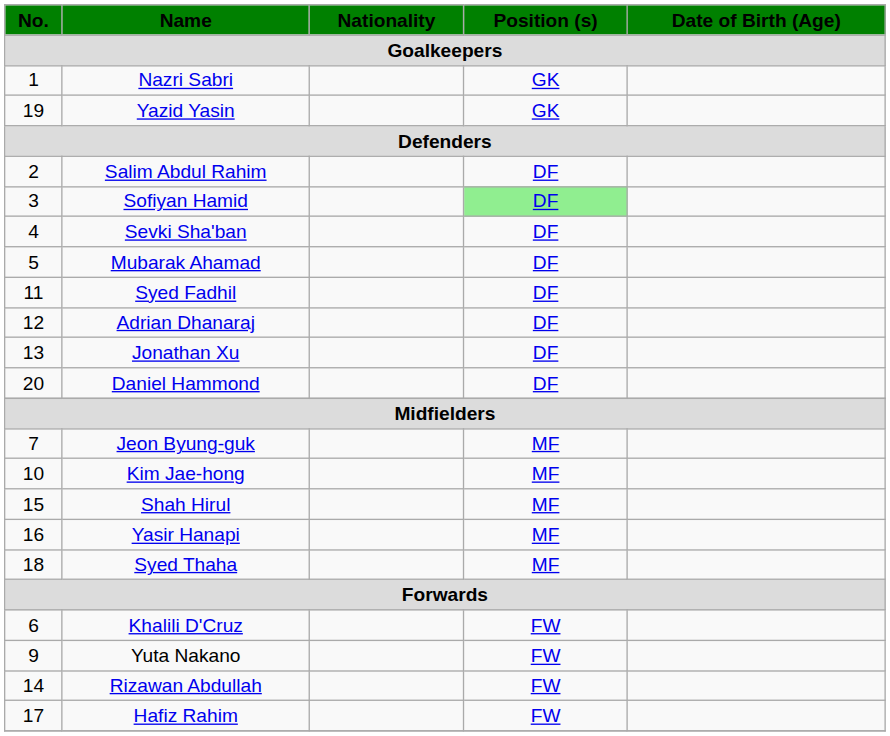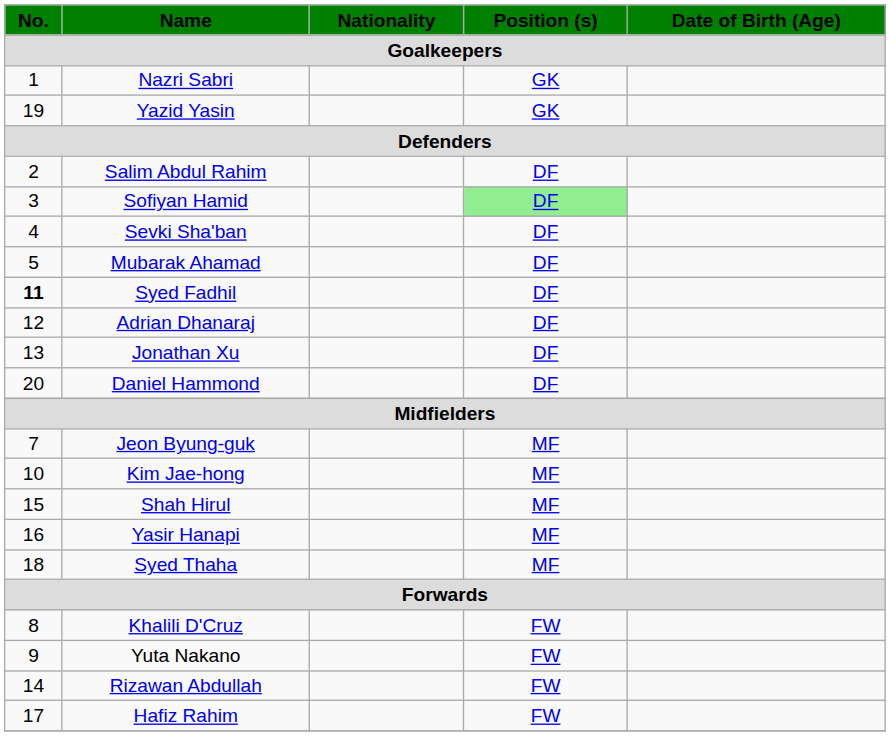Syed Fadhil | No.: normal -> bold
Khalili D'Cruz | No.: 6 -> 8
